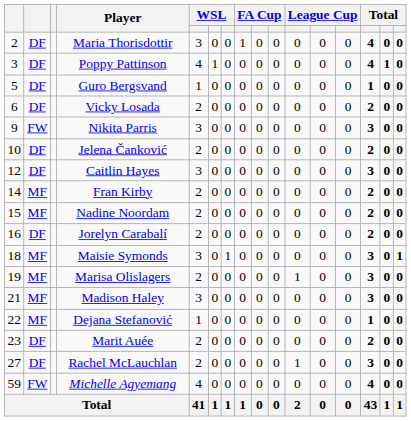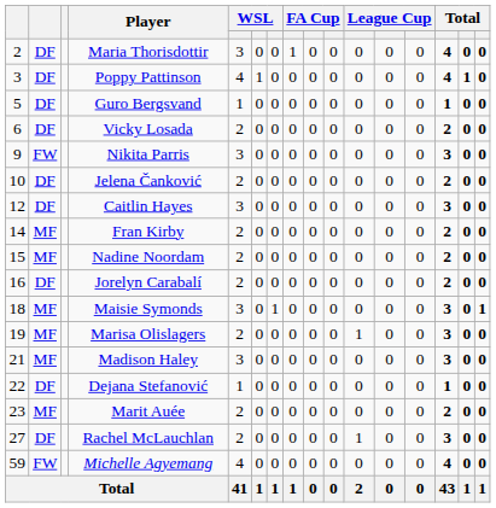Dejana Stefanović | column 2: MF -> DF
Marit Auée | column 2: DF -> MF
